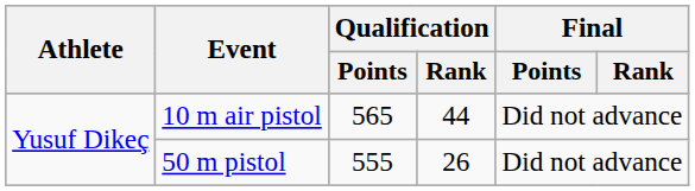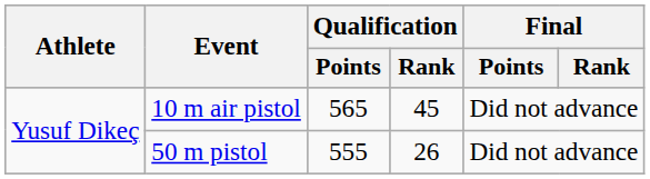10 m air pistol | Qualification / Rank: 44 -> 45
